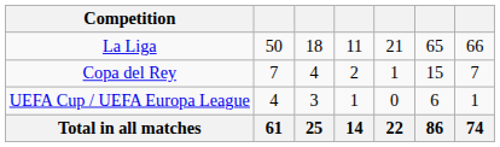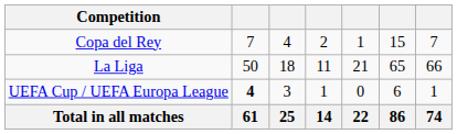rows swapped: La Liga <-> Copa del Rey
UEFA Cup / UEFA Europa League | column 2: normal -> bold
